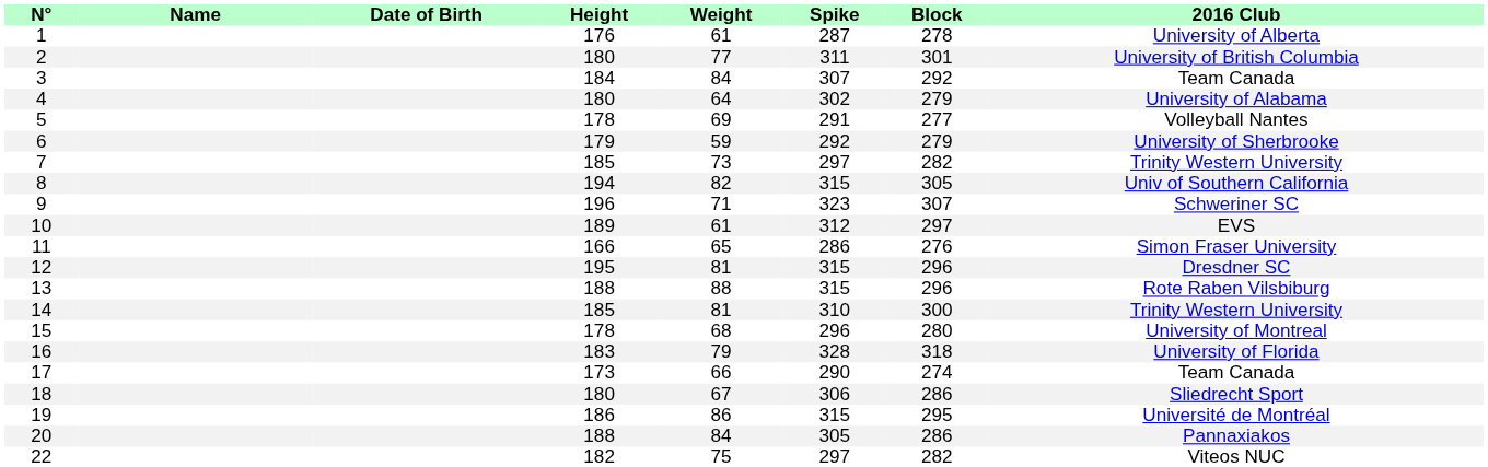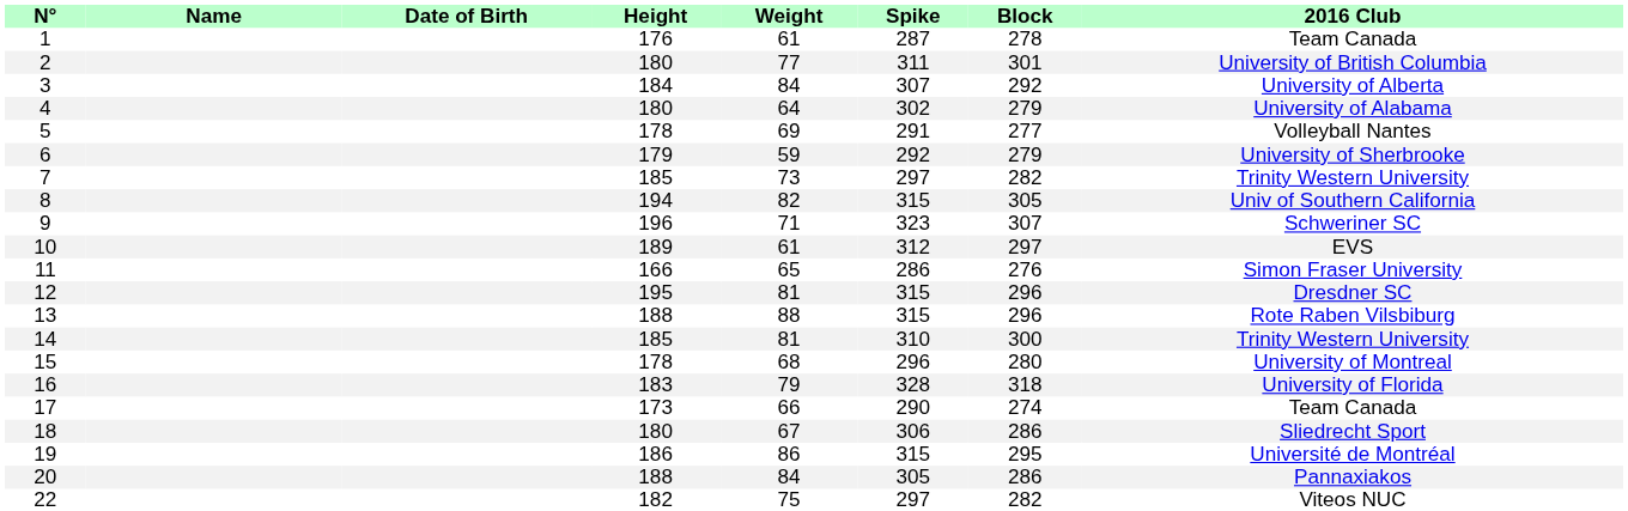1 | 2016 Club: University of Alberta -> Team Canada
3 | 2016 Club: Team Canada -> University of Alberta
